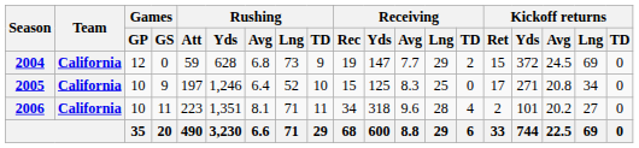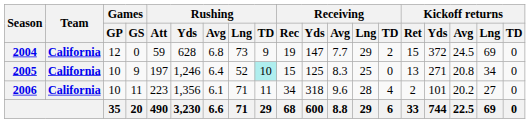2005 | Rushing / TD: no background -> paleturquoise background
2005 | Kickoff returns / Ret: 17 -> 13
2006 | Rushing / Yds: 1,351 -> 1,356
2006 | Rushing / Avg: 8.1 -> 6.1
